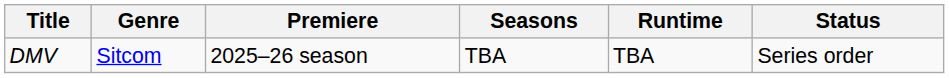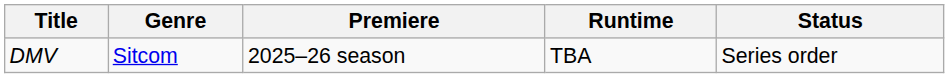- column: Seasons | TBA
